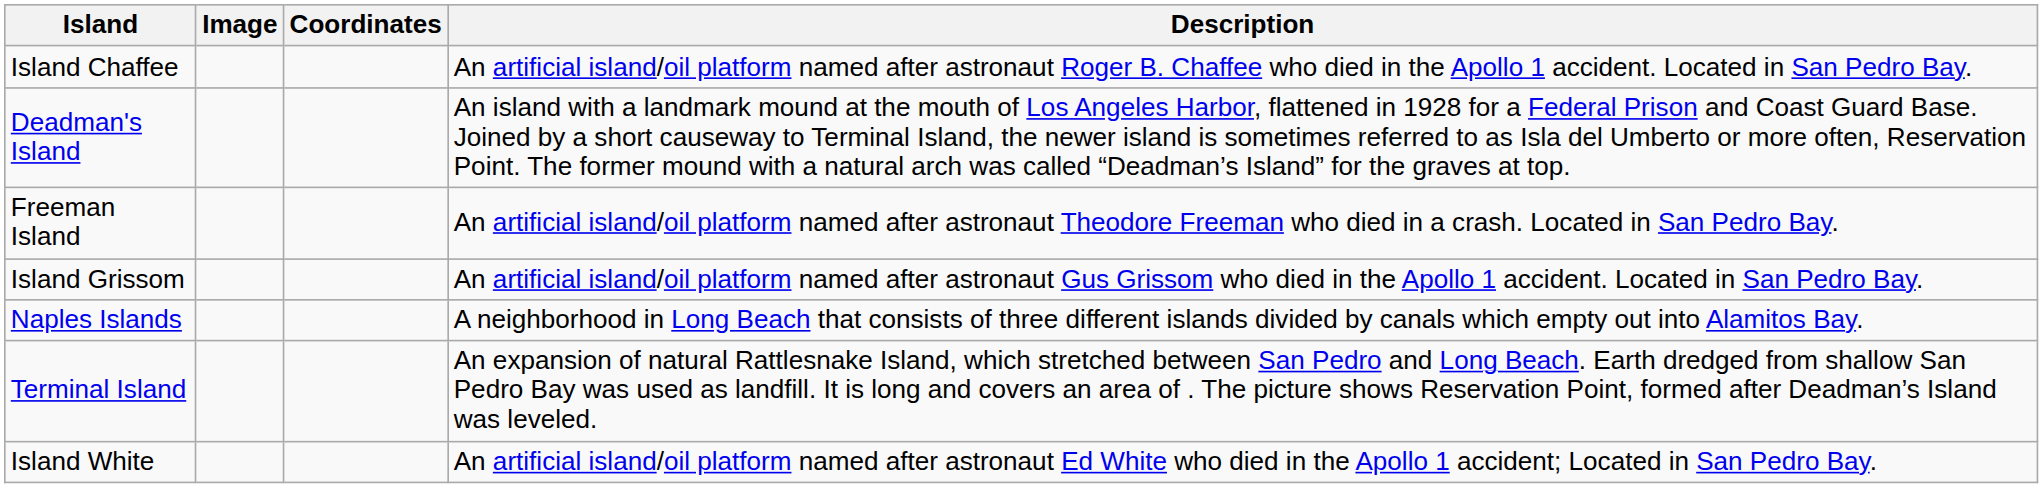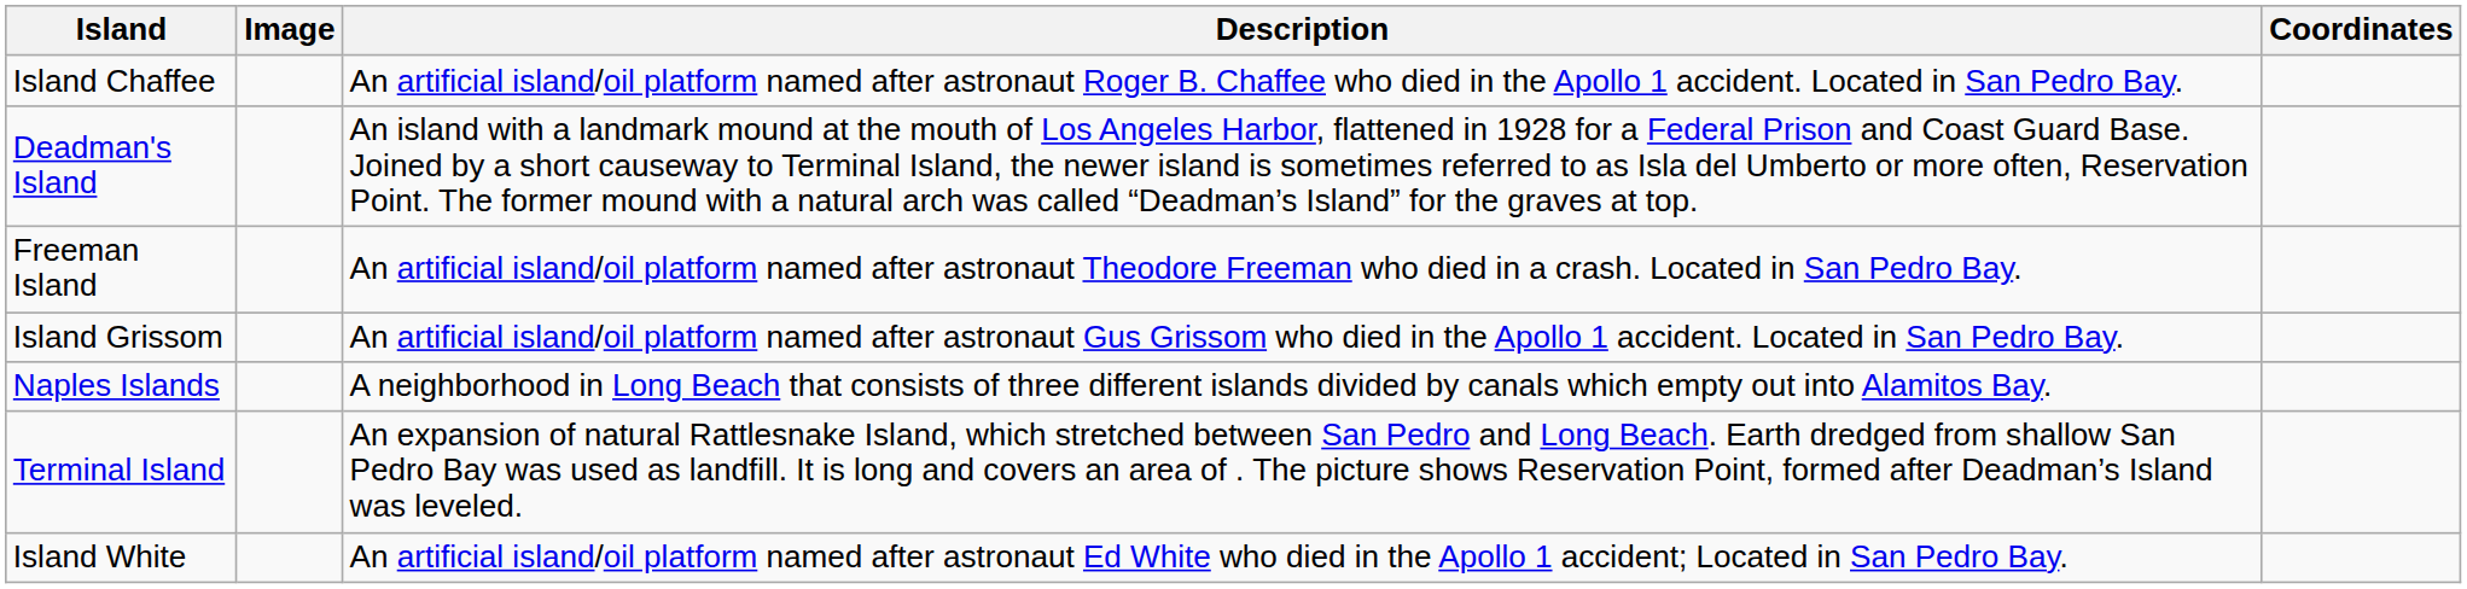columns swapped: Coordinates <-> Description
